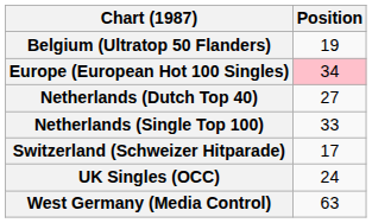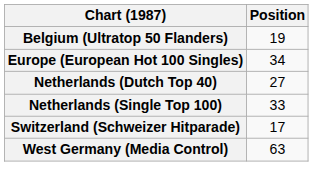Europe (European Hot 100 Singles) | Position: pink background -> no background
- row: UK Singles (OCC) | 24
